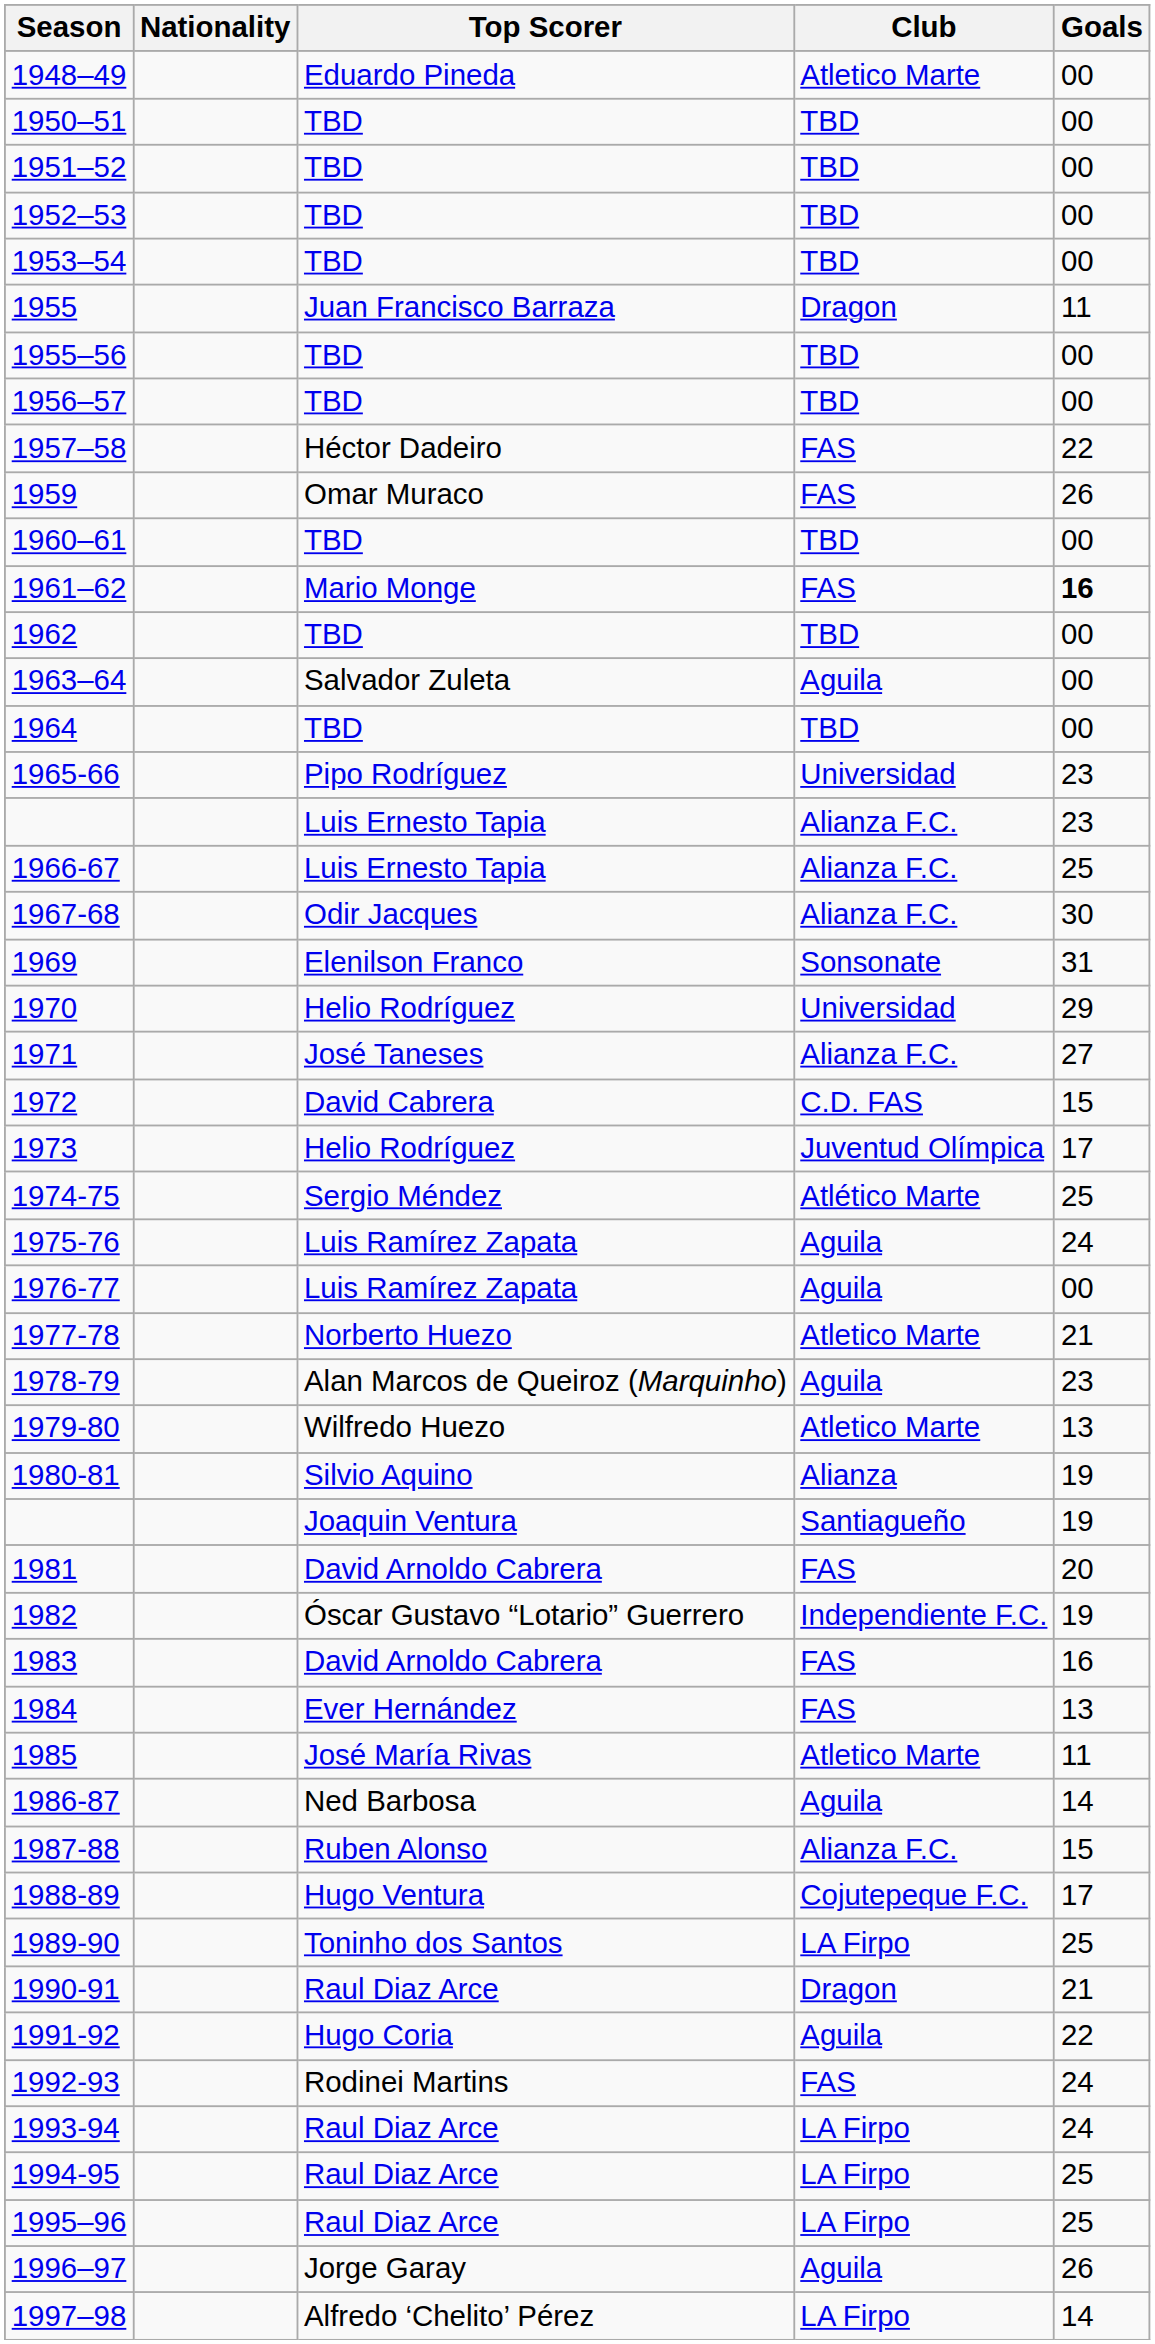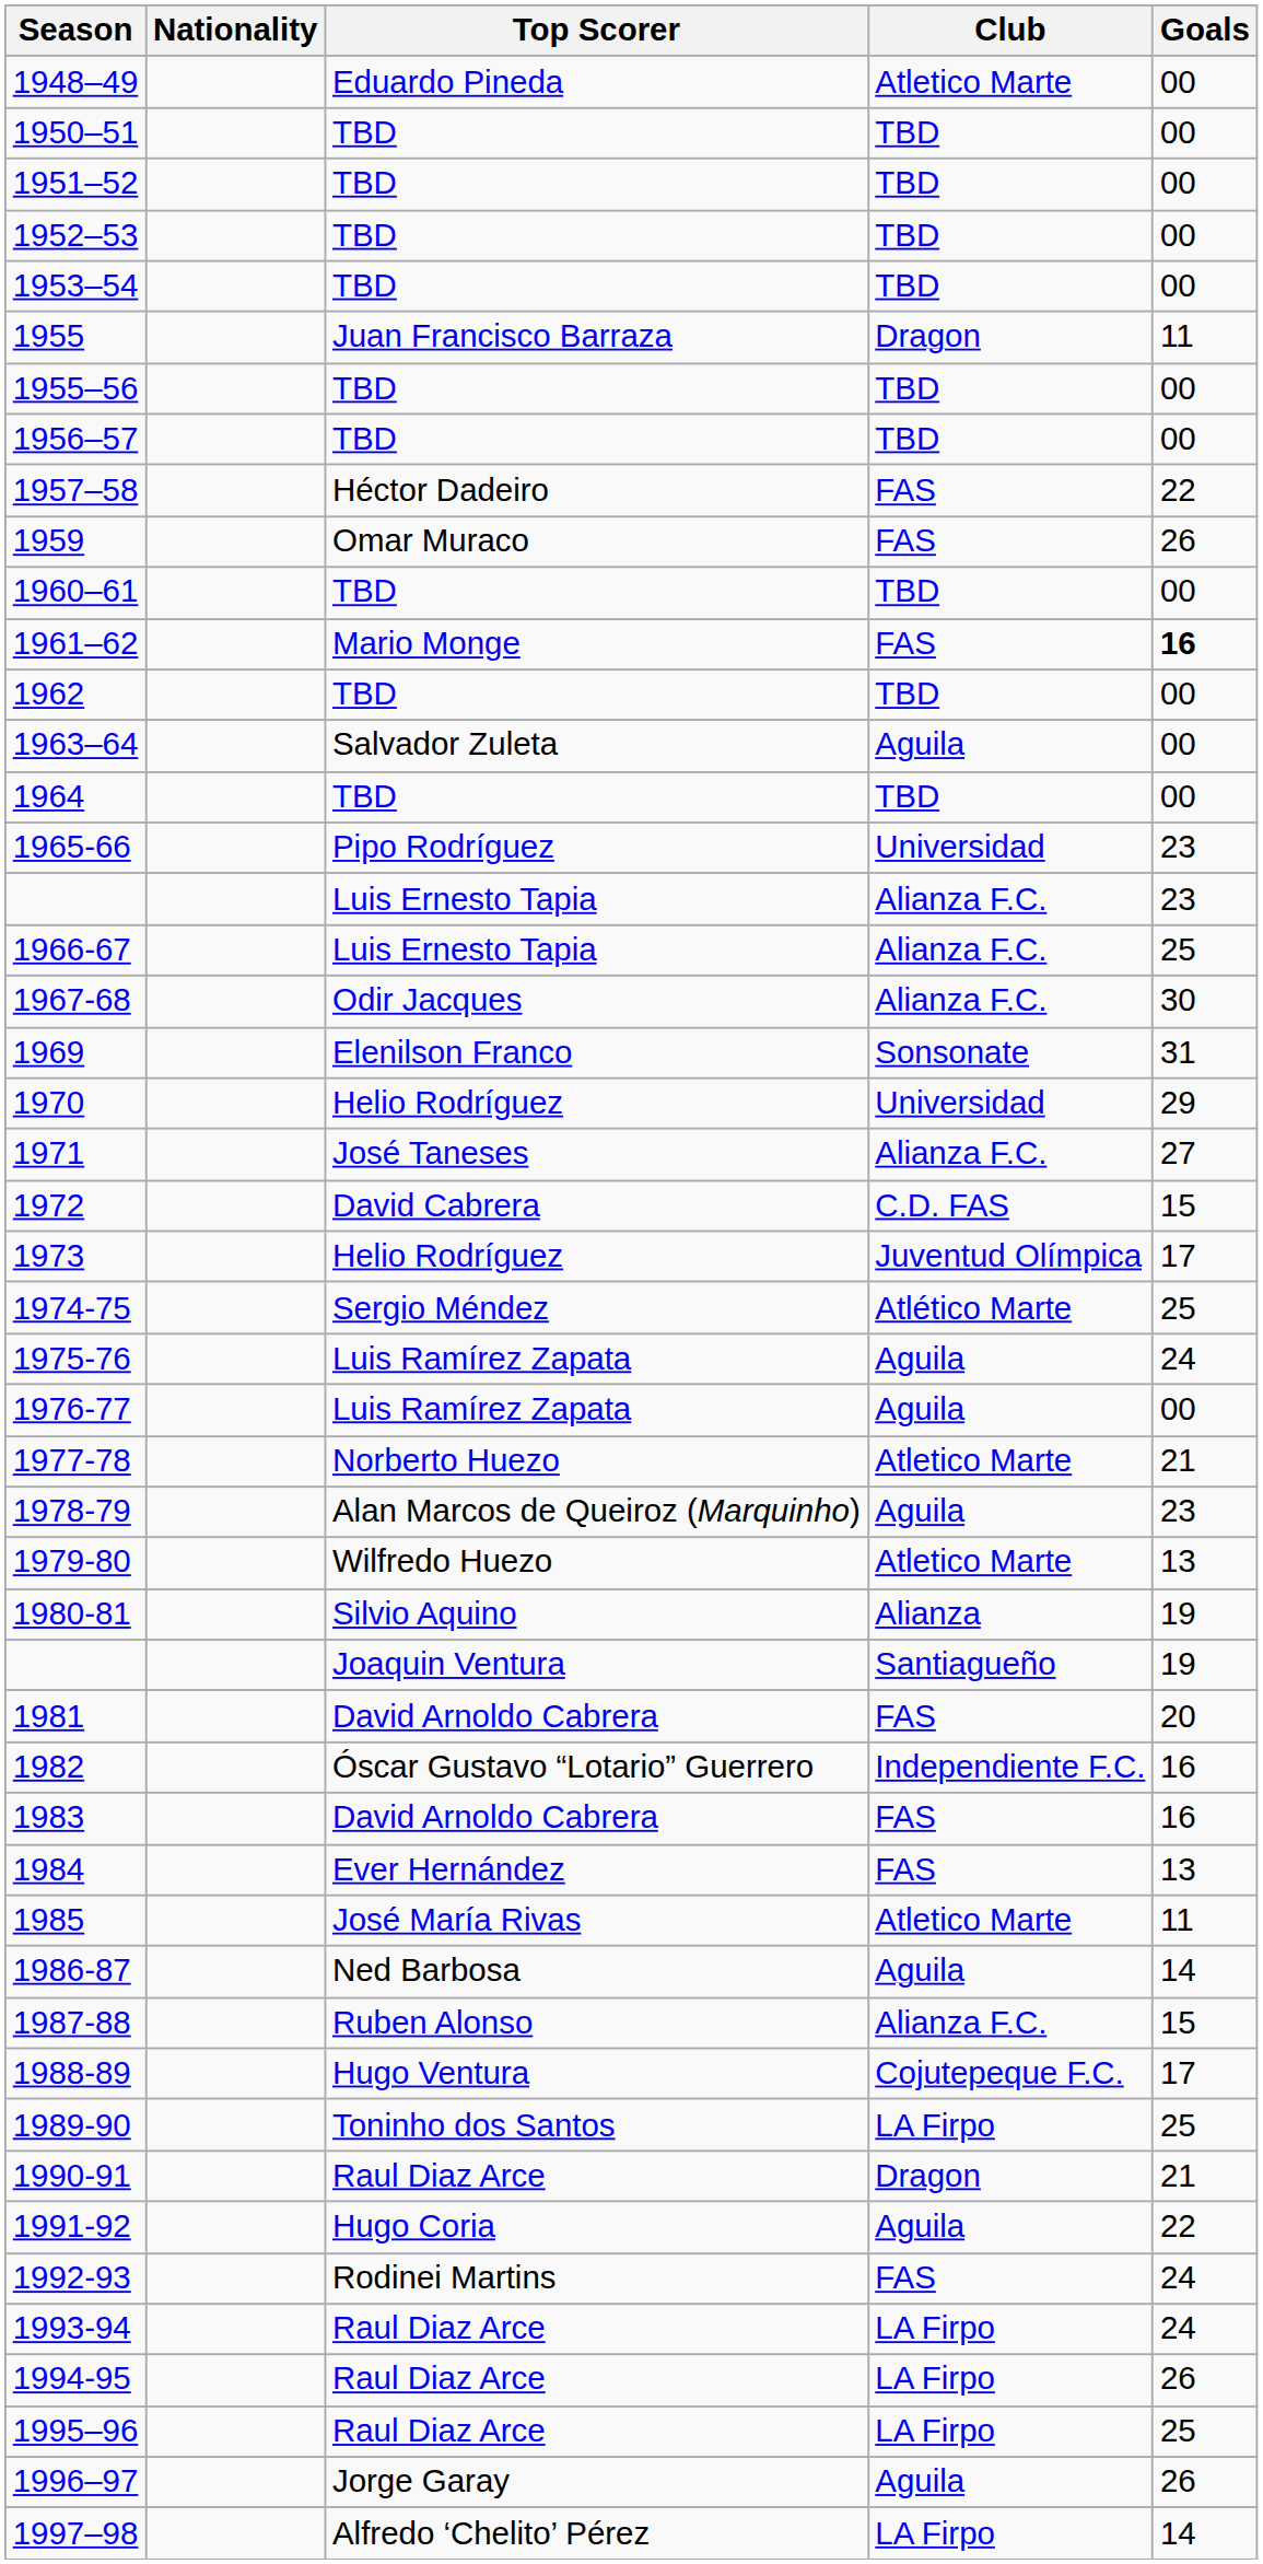1982 | Goals: 19 -> 16
1994-95 | Goals: 25 -> 26
